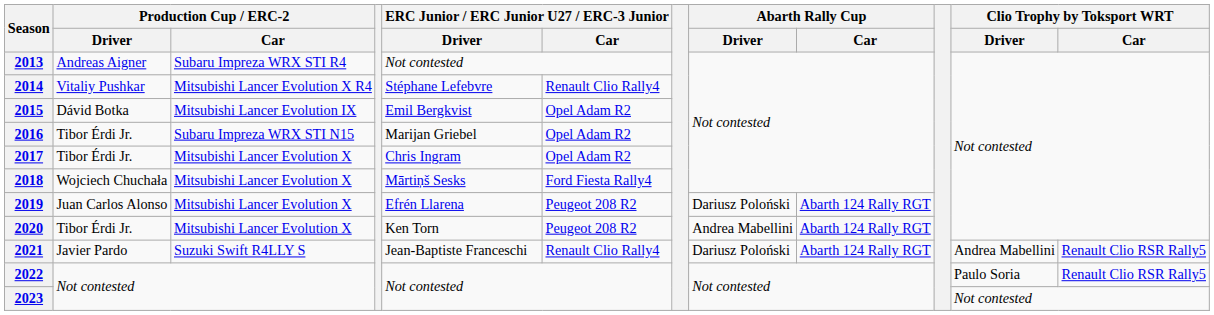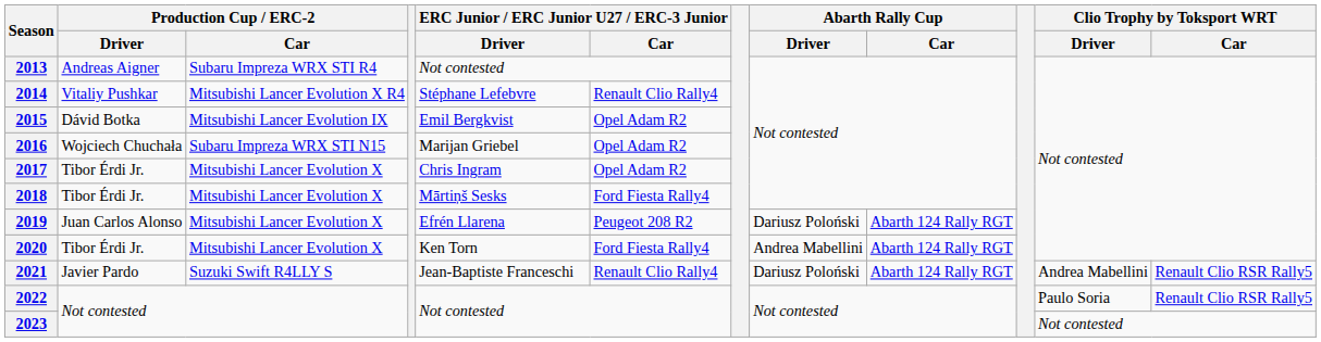2016 | Production Cup / ERC-2 / Driver: Tibor Érdi Jr. -> Wojciech Chuchała
2018 | Production Cup / ERC-2 / Driver: Wojciech Chuchała -> Tibor Érdi Jr.
2020 | ERC Junior / ERC Junior U27 / ERC-3 Junior / Car: Peugeot 208 R2 -> Ford Fiesta Rally4
